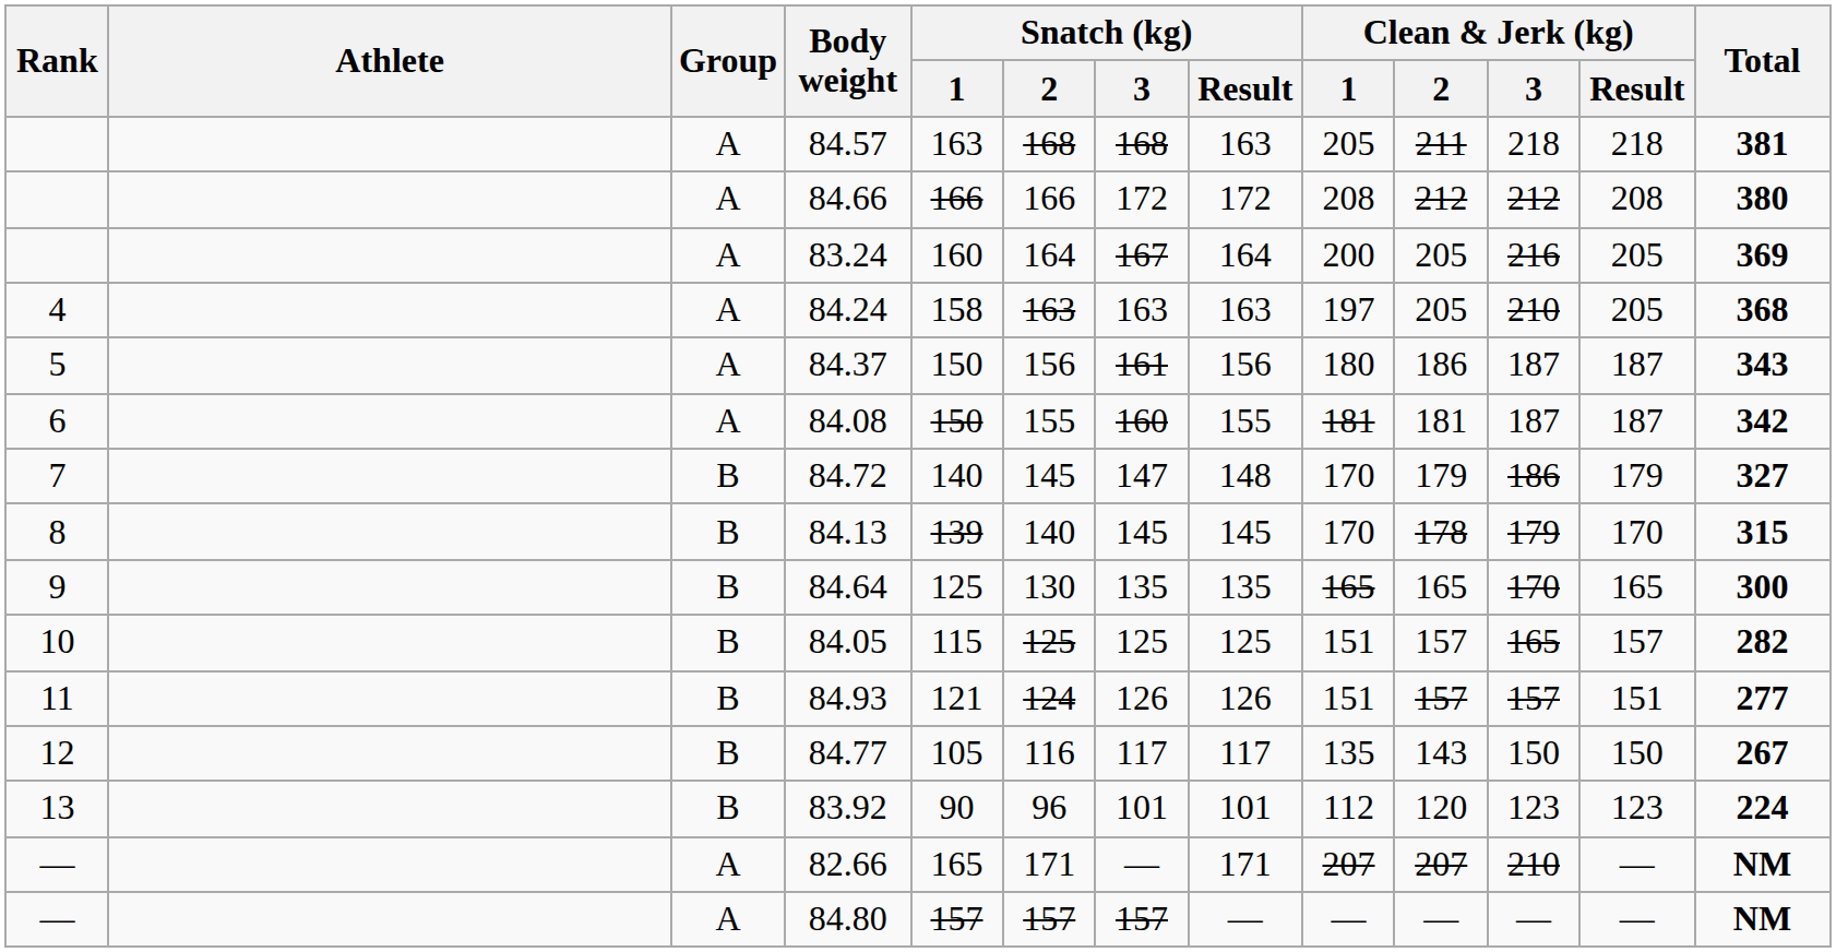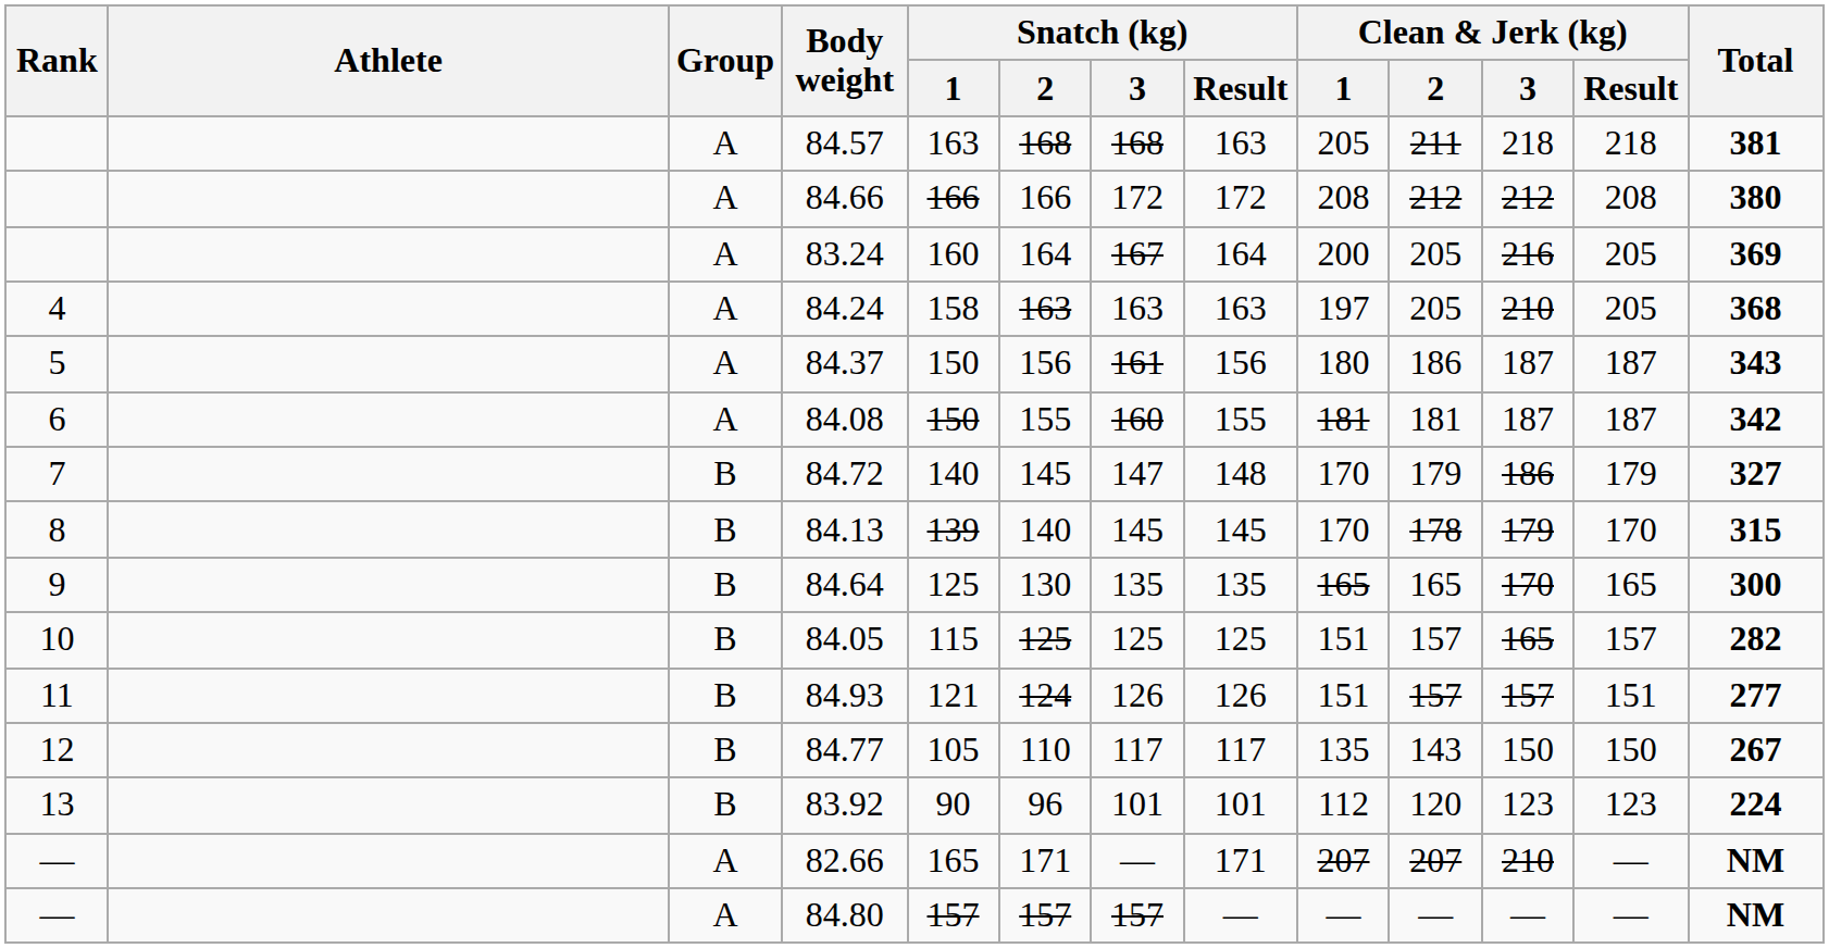84.77 | Snatch (kg) / 2: 116 -> 110
